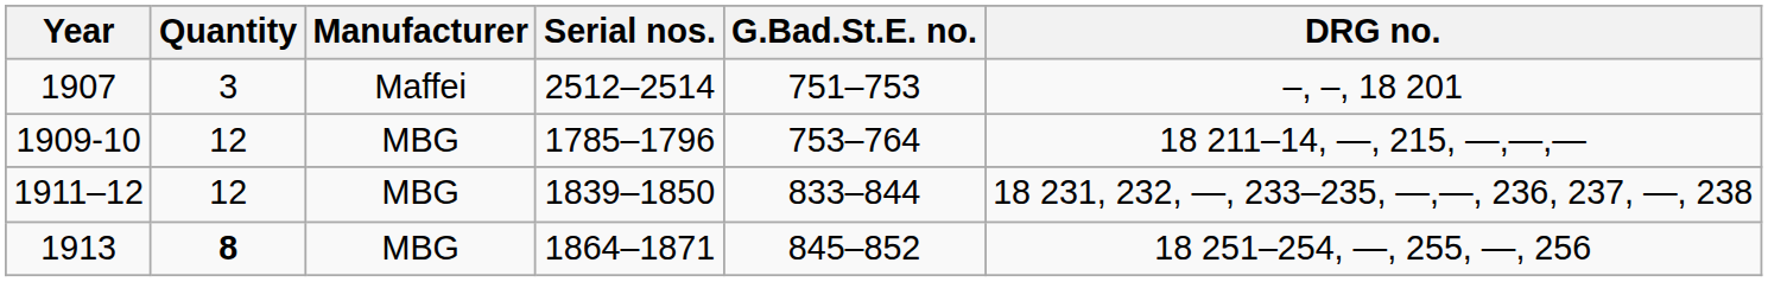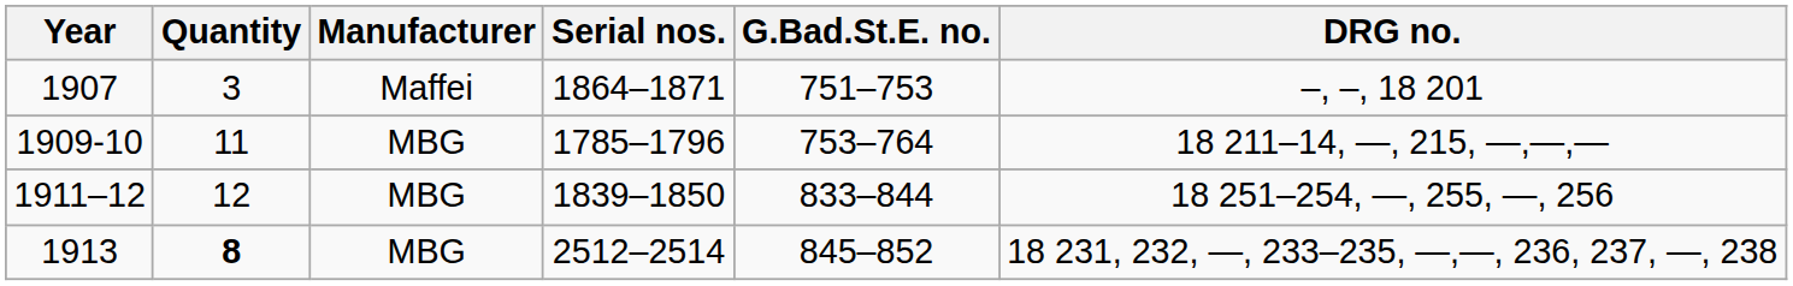1907 | Serial nos.: 2512–2514 -> 1864–1871
1909-10 | Quantity: 12 -> 11
1911–12 | DRG no.: 18 231, 232, —, 233–235, —,—, 236, 237, —, 238 -> 18 251–254, —, 255, —, 256
1913 | Serial nos.: 1864–1871 -> 2512–2514
1913 | DRG no.: 18 251–254, —, 255, —, 256 -> 18 231, 232, —, 233–235, —,—, 236, 237, —, 238
